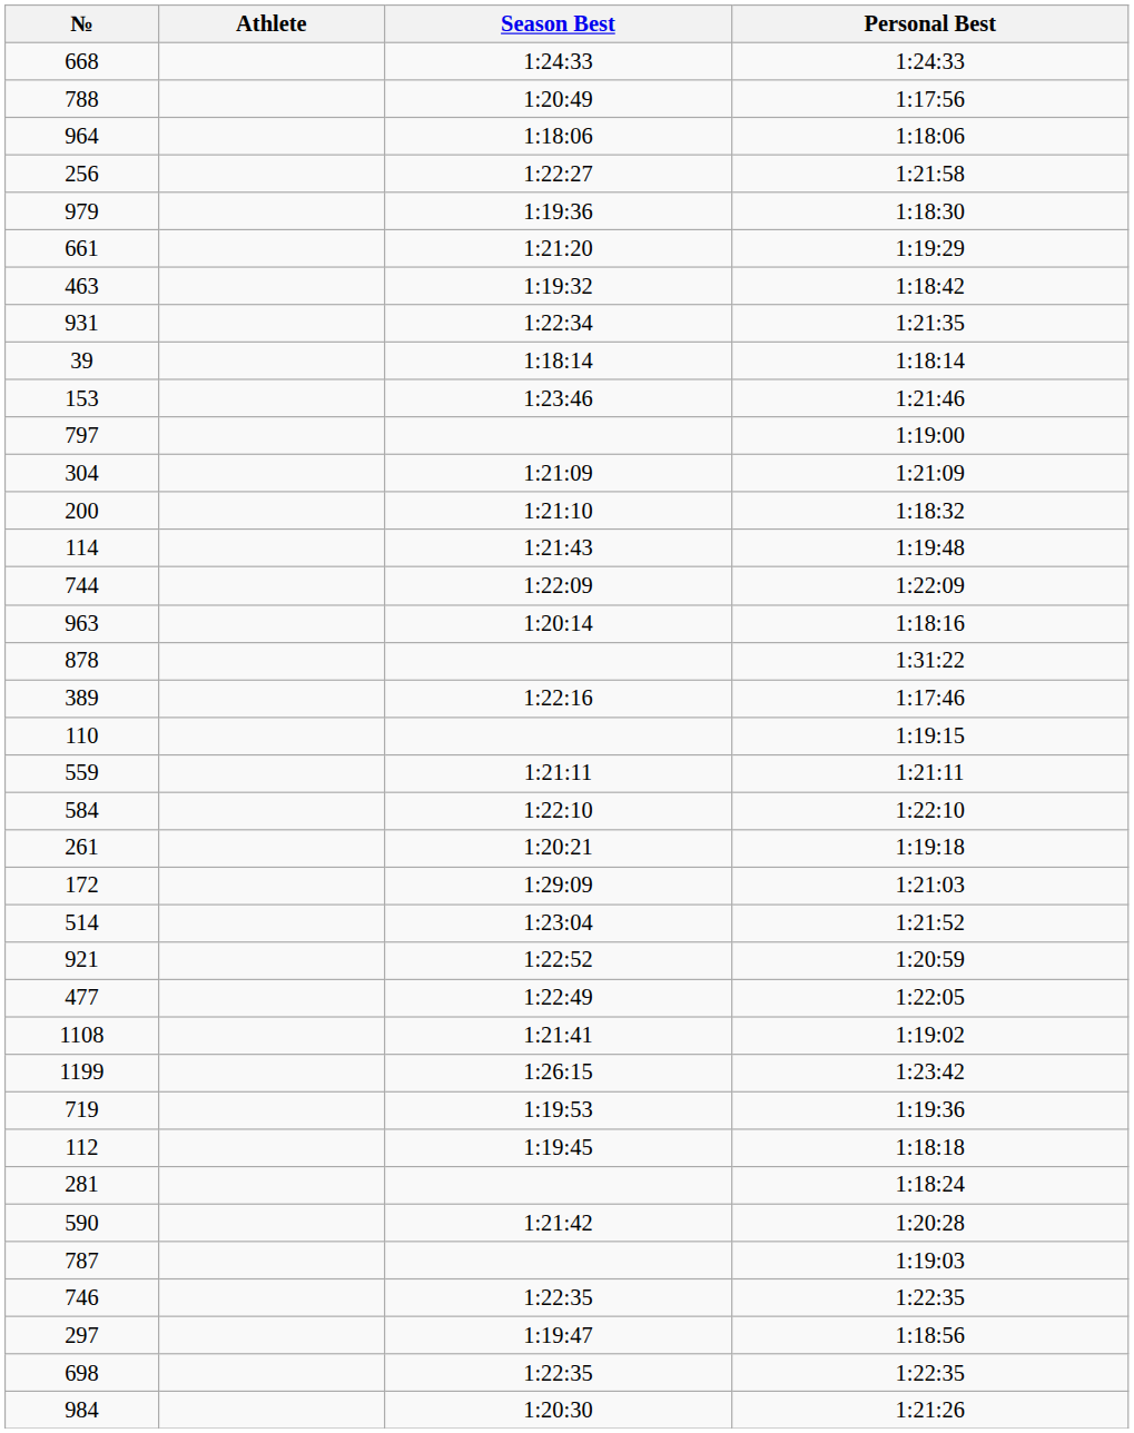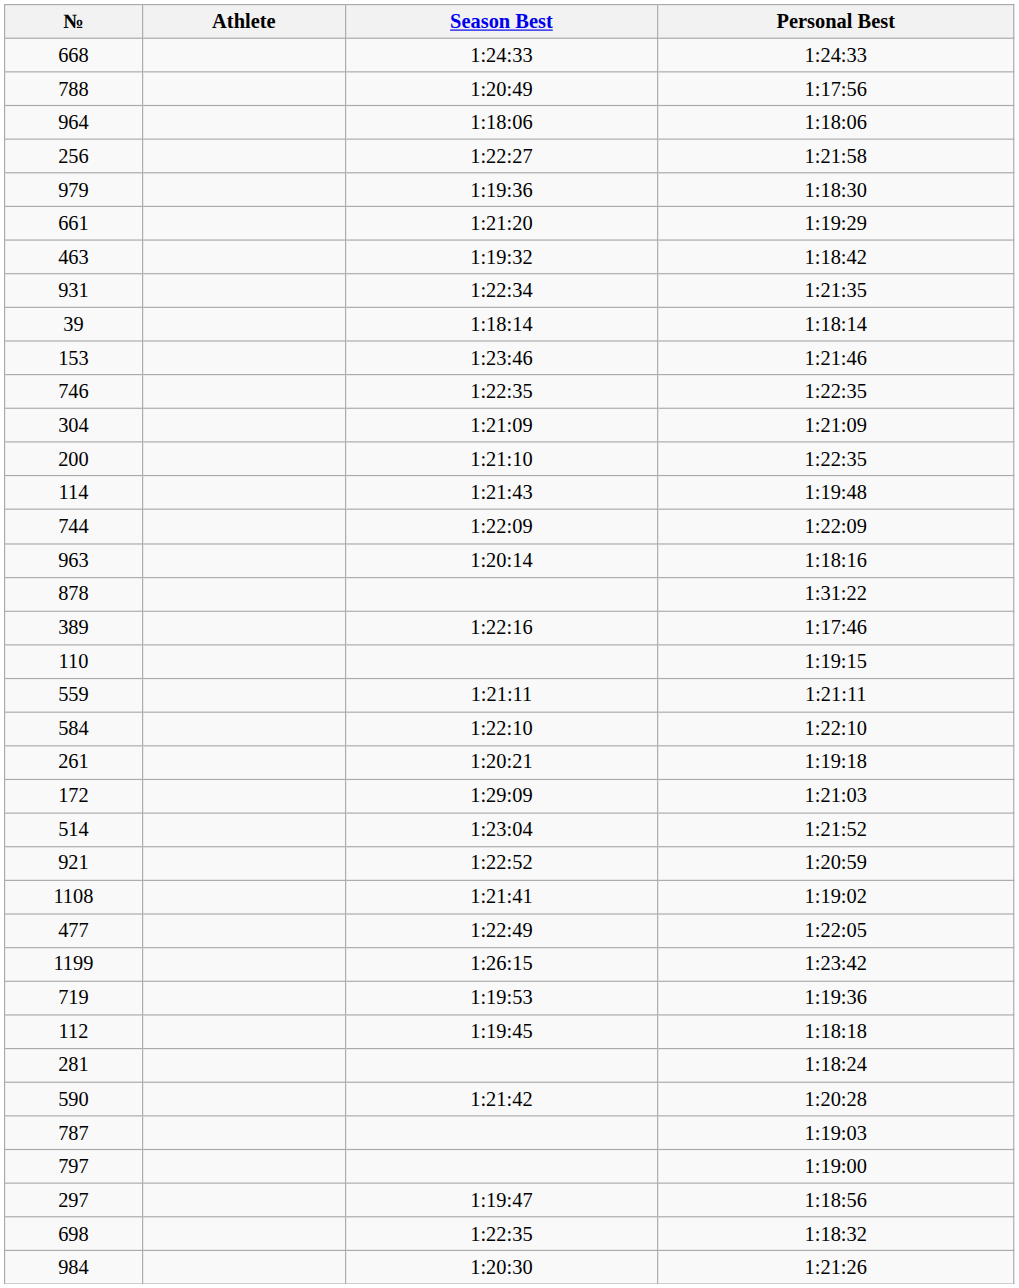rows swapped: 797 <-> 746
200 | Personal Best: 1:18:32 -> 1:22:35
rows swapped: 1108 <-> 477
698 | Personal Best: 1:22:35 -> 1:18:32
